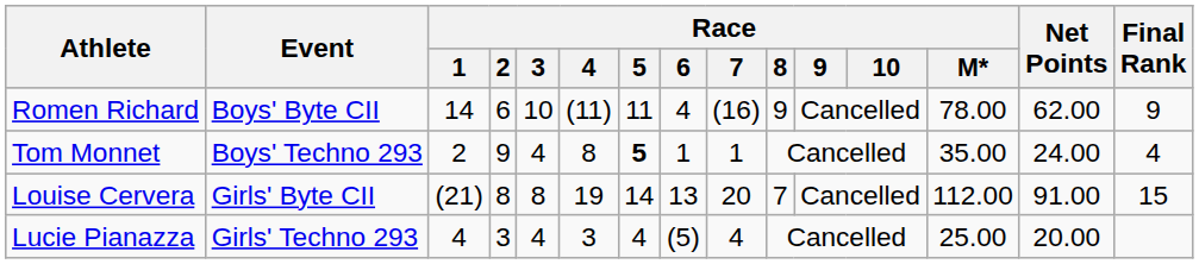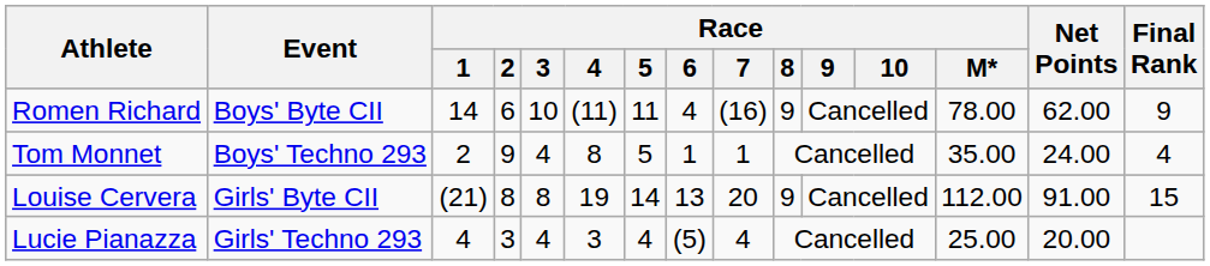Tom Monnet | Race / 5: bold -> normal
Louise Cervera | Race / 8: 7 -> 9
